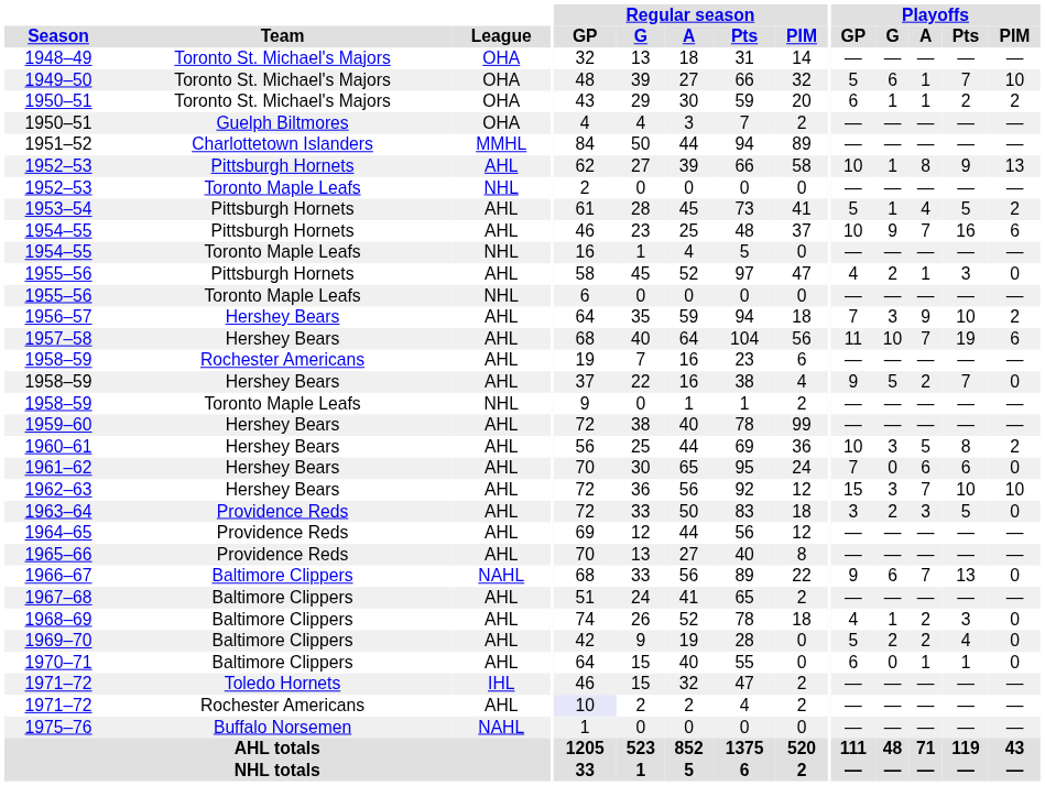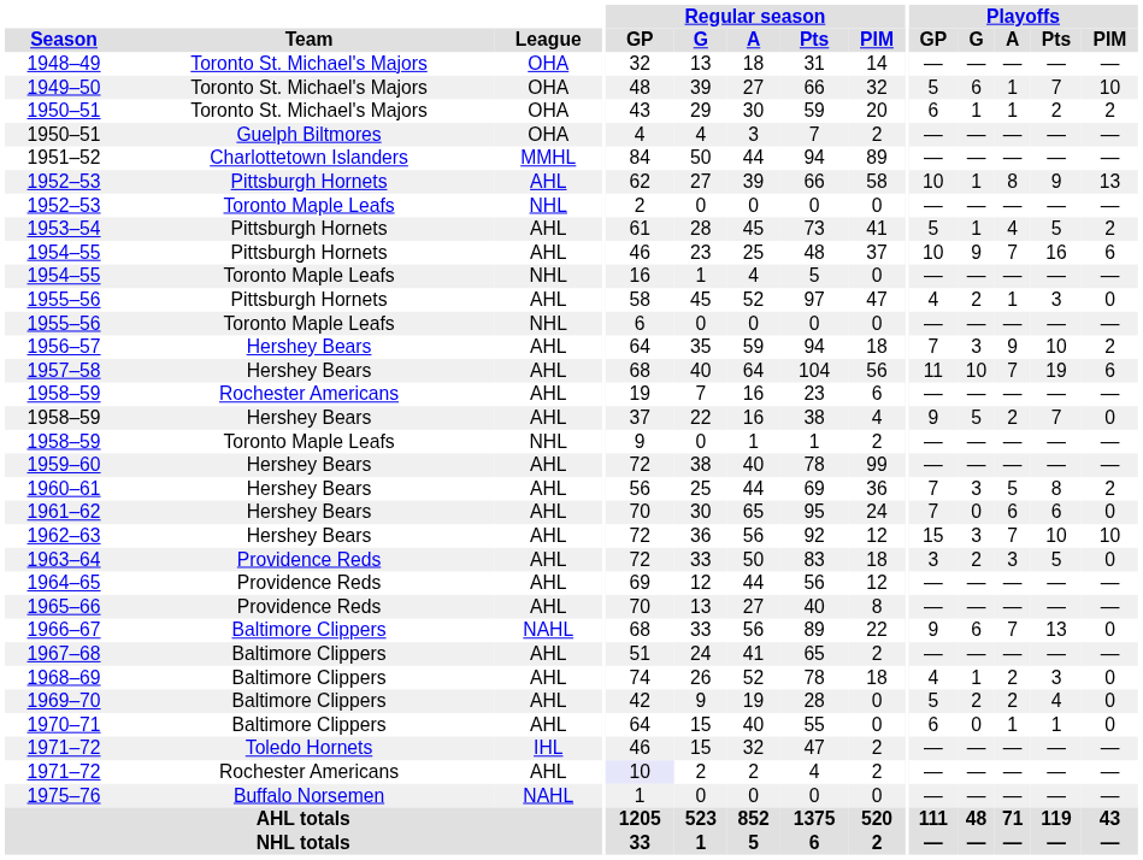1960–61 | Playoffs / GP: 10 -> 7
